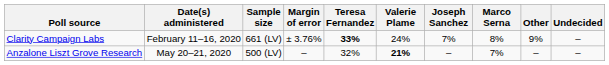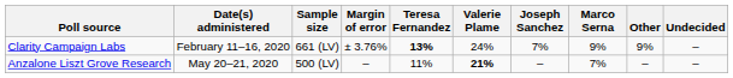Clarity Campaign Labs | Teresa Fernandez: 33% -> 13%
Clarity Campaign Labs | Marco Serna: 8% -> 9%
Anzalone Liszt Grove Research | Teresa Fernandez: 32% -> 11%
